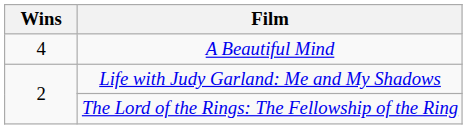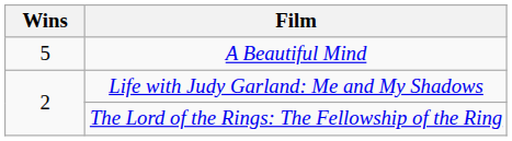A Beautiful Mind | Wins: 4 -> 5
